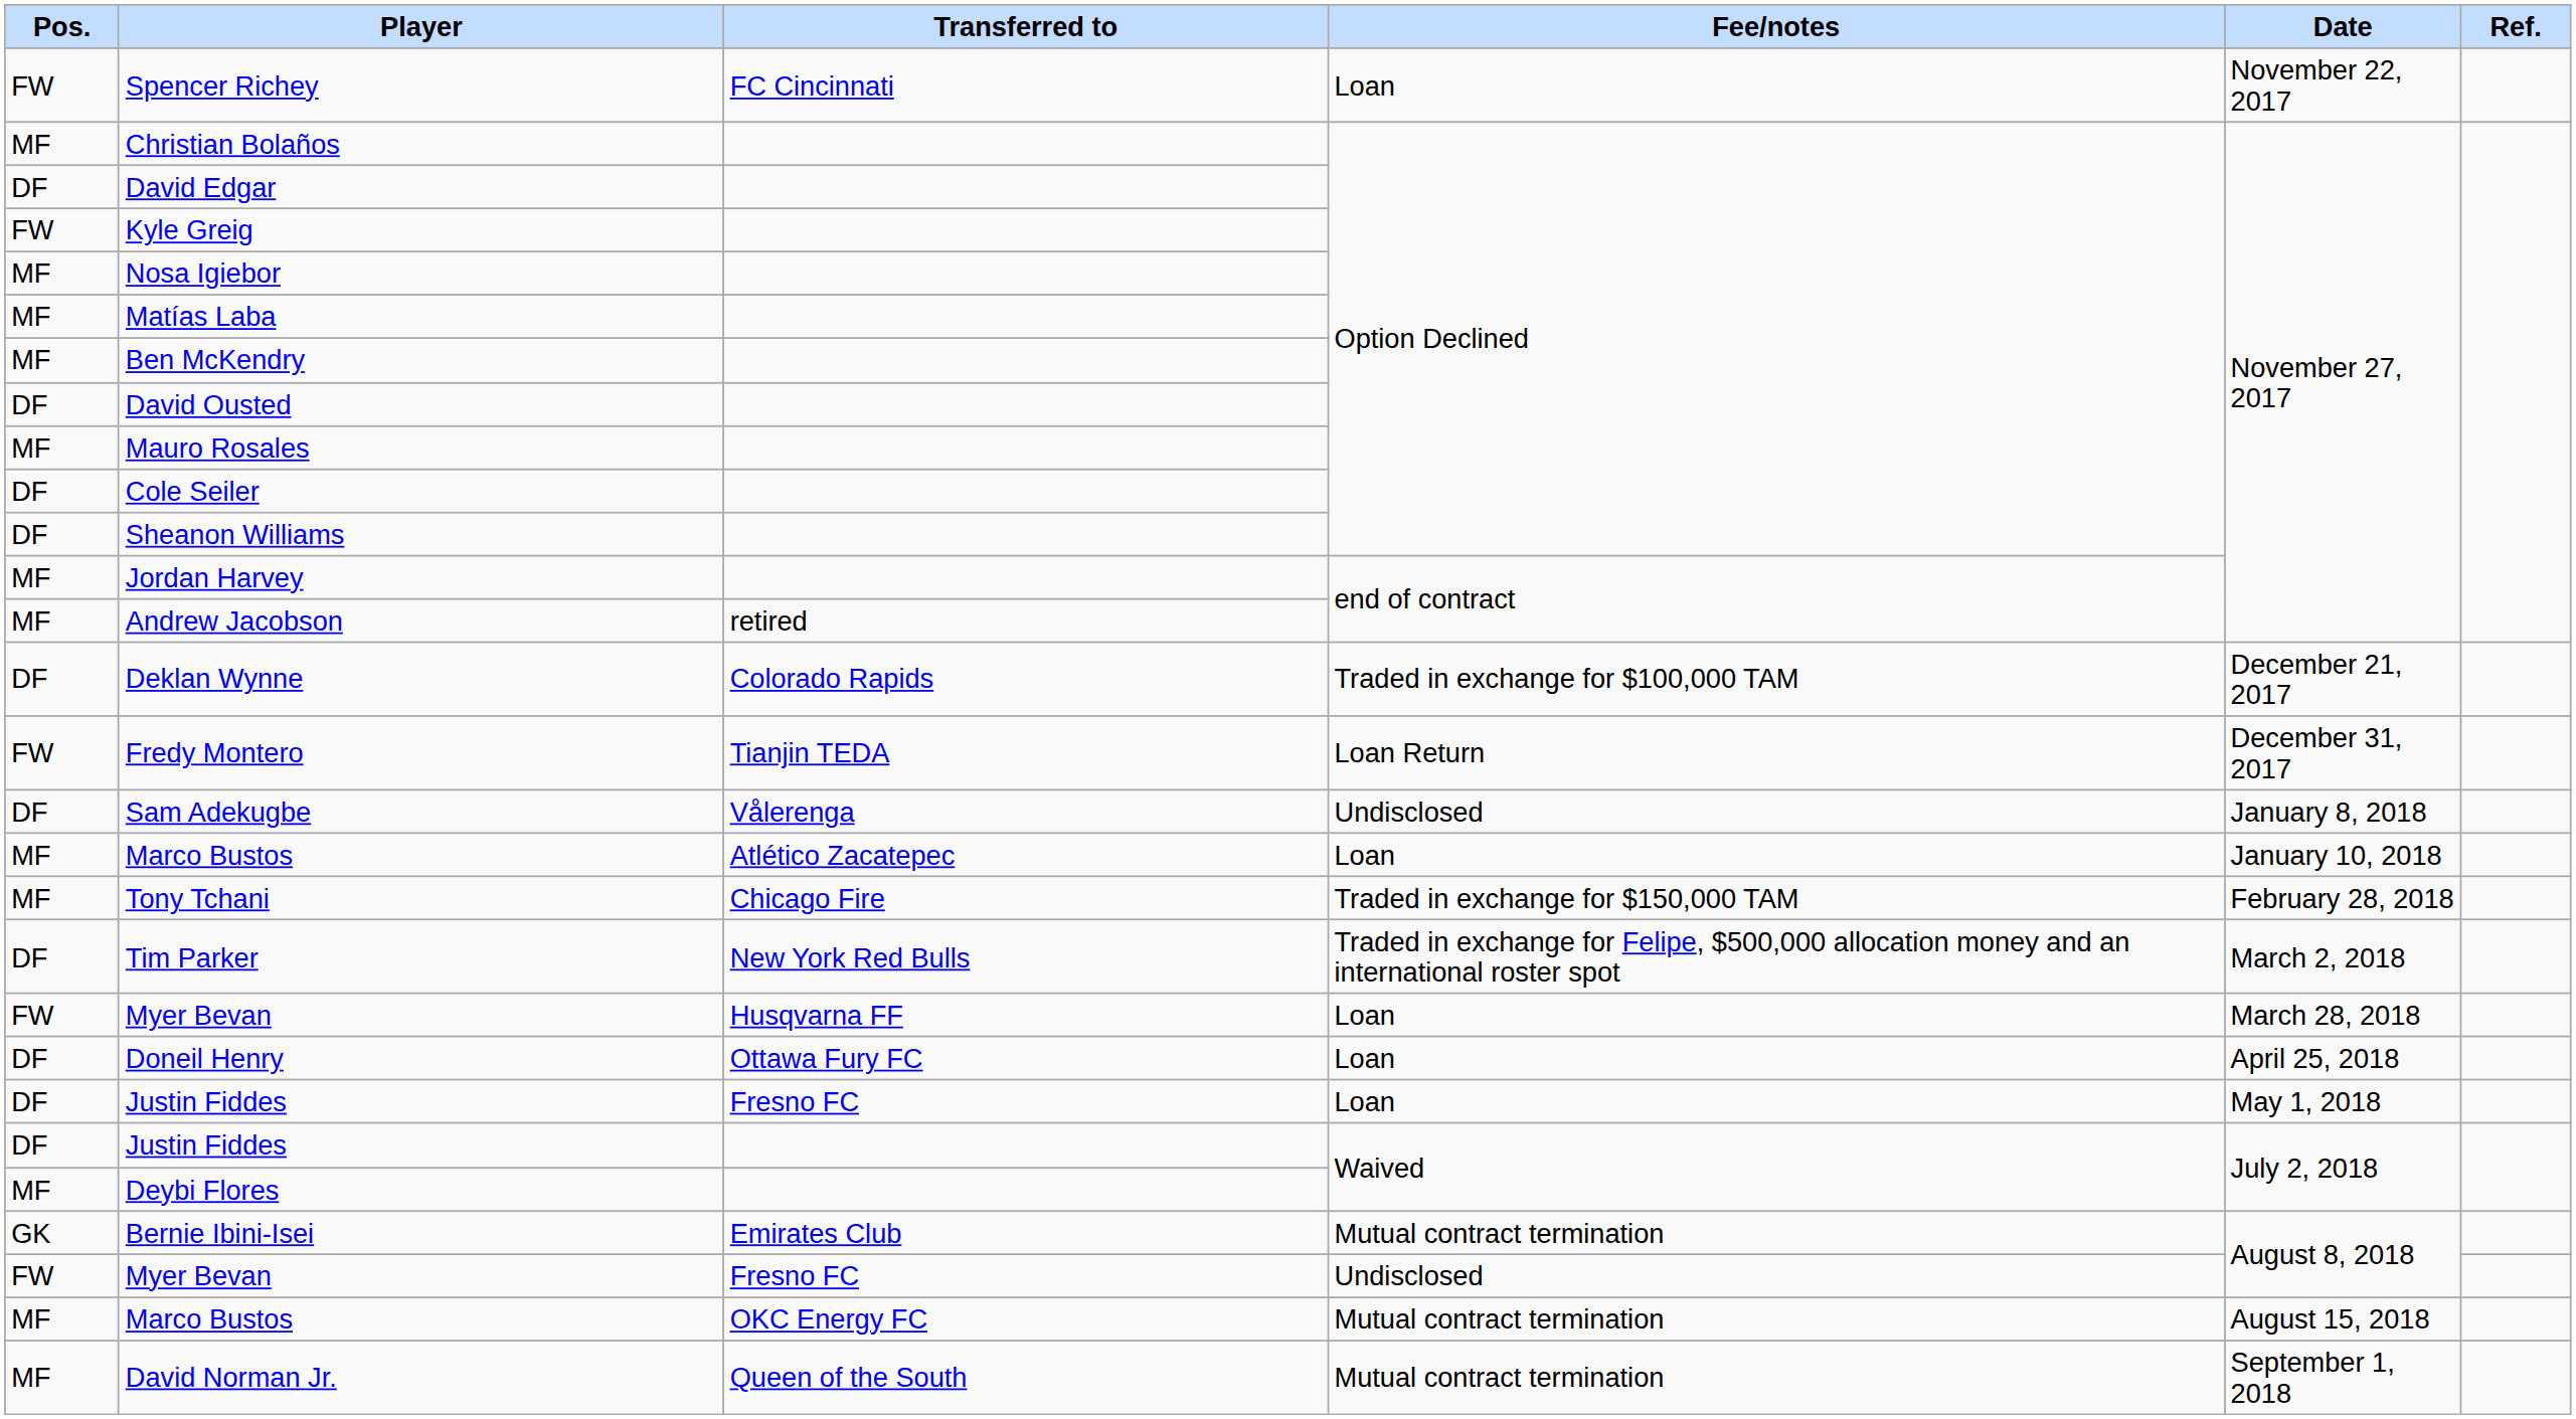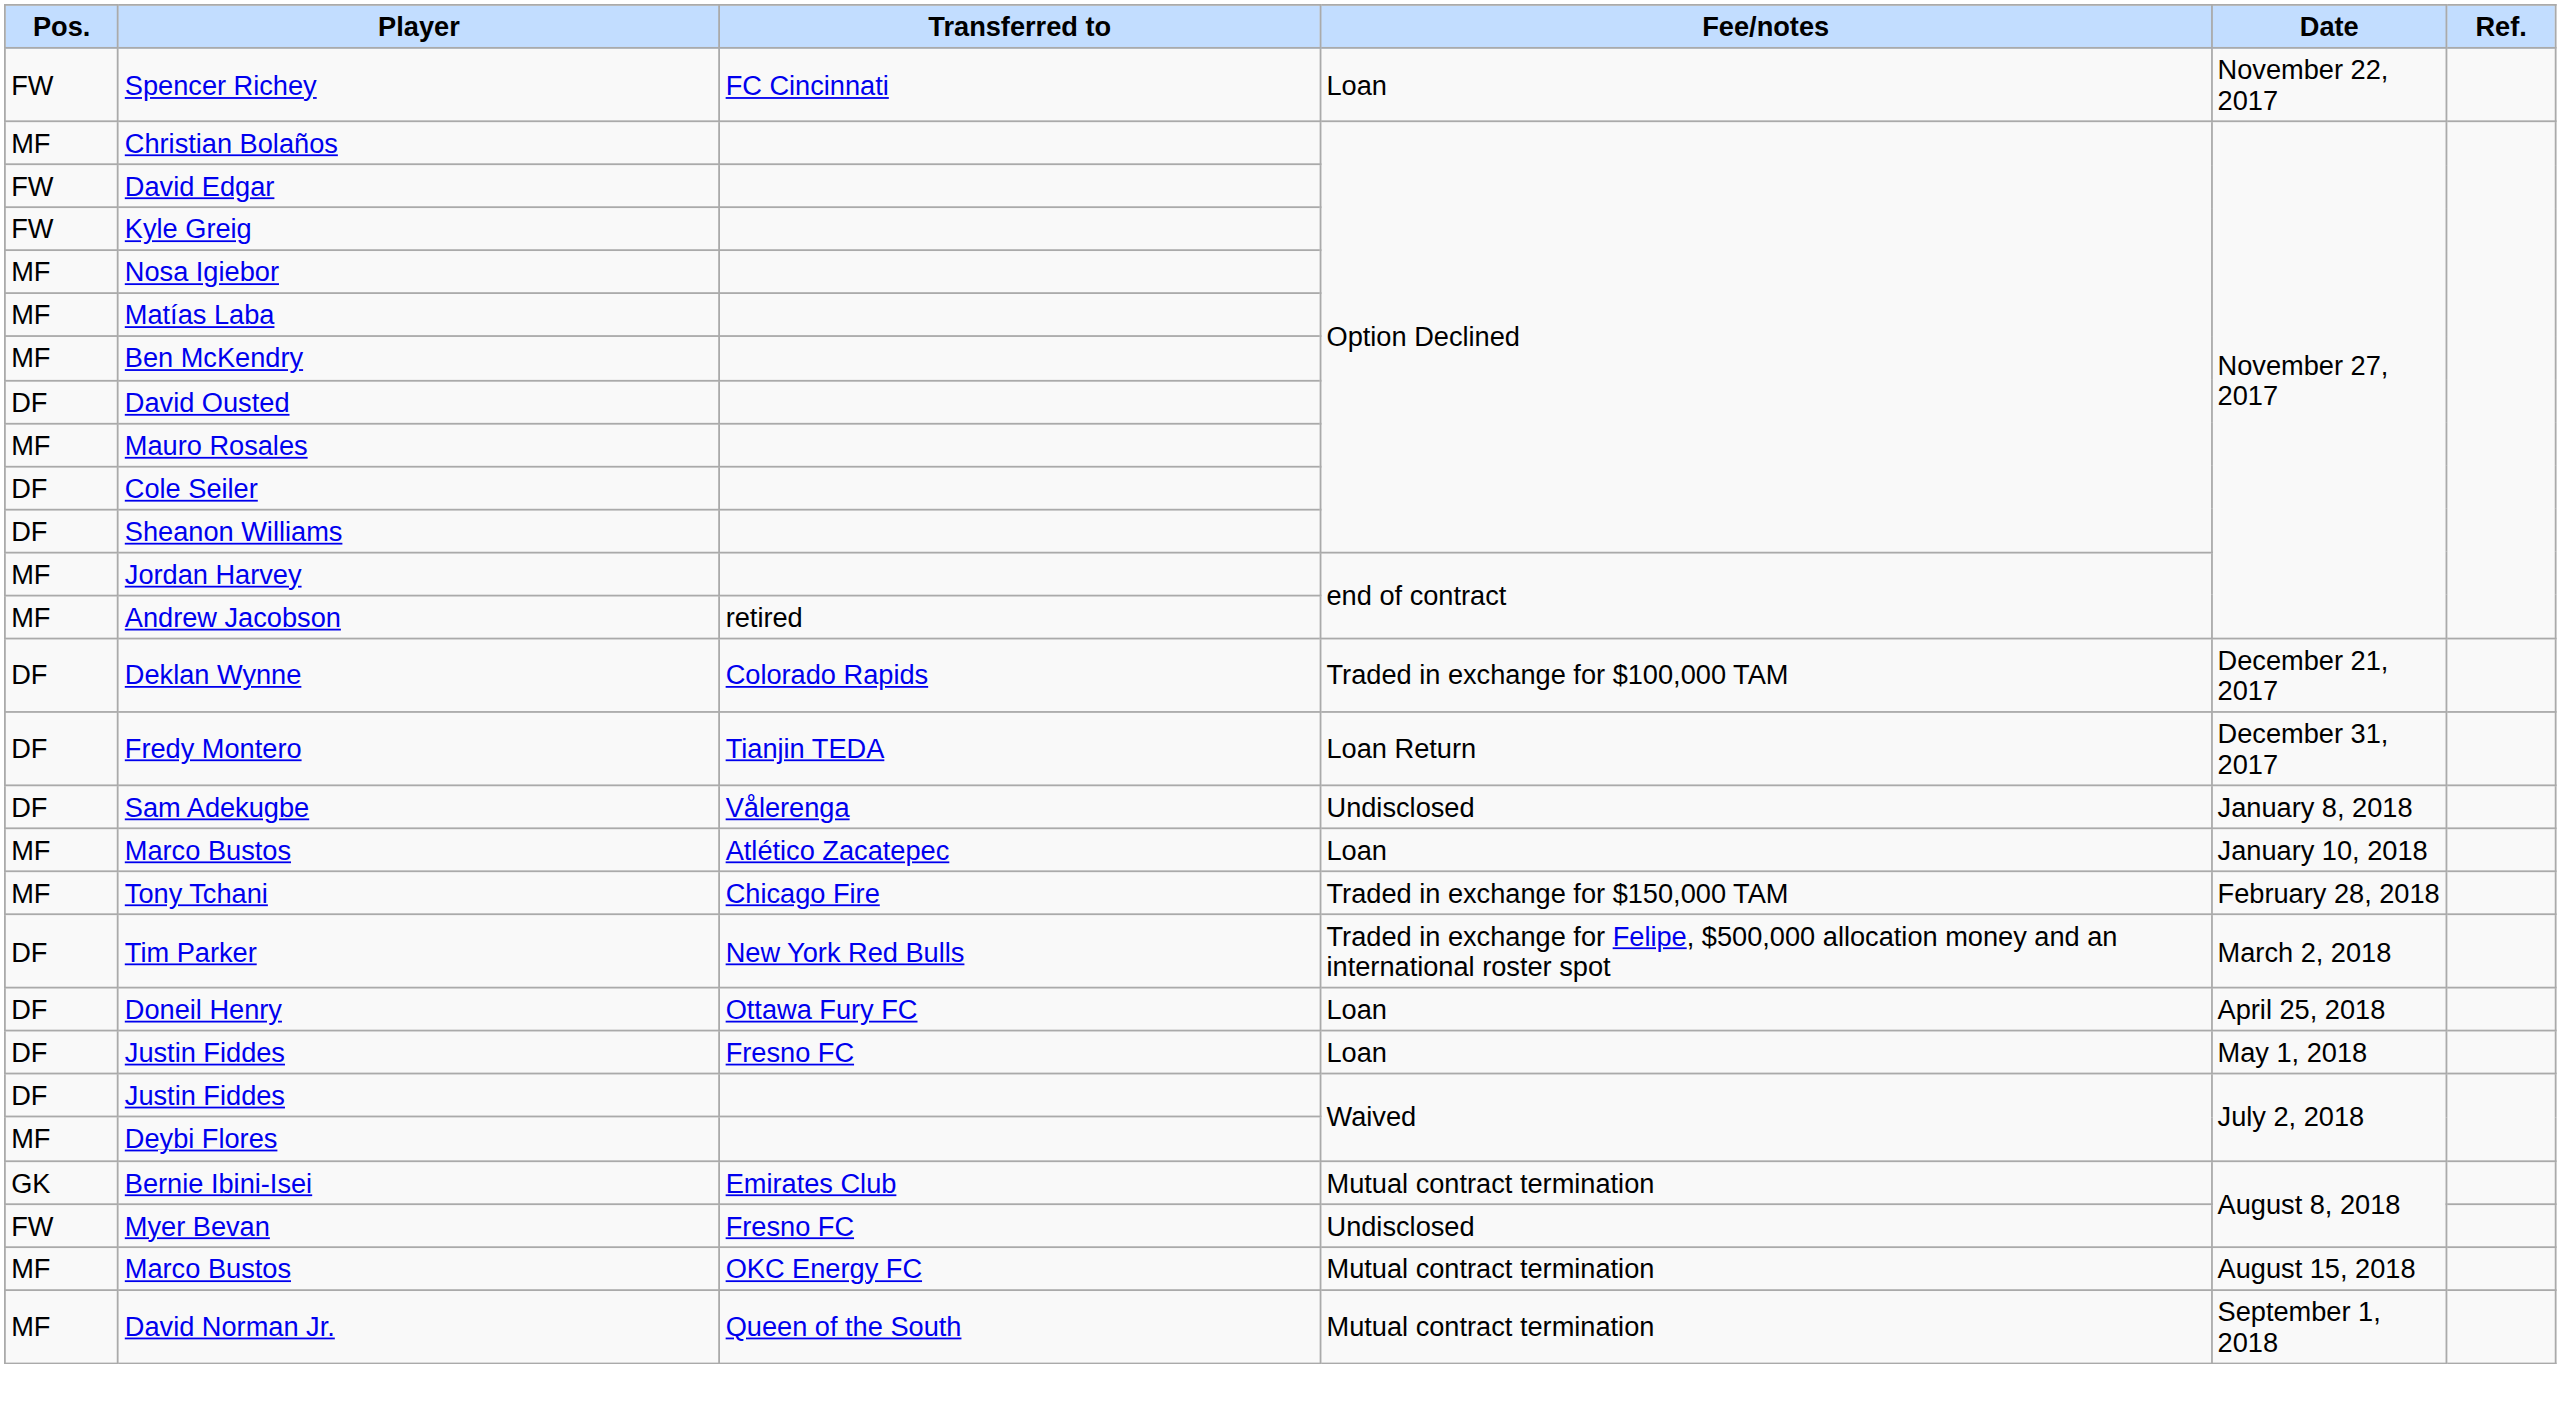David Edgar | Pos.: DF -> FW
Fredy Montero | Pos.: FW -> DF
- row: FW | Myer Bevan | Husqvarna FF | Loan | March 28, 2018
